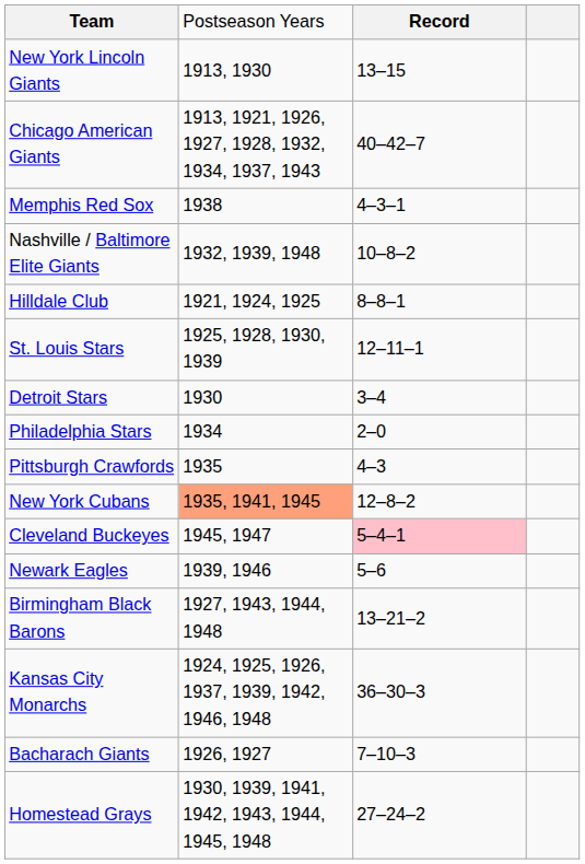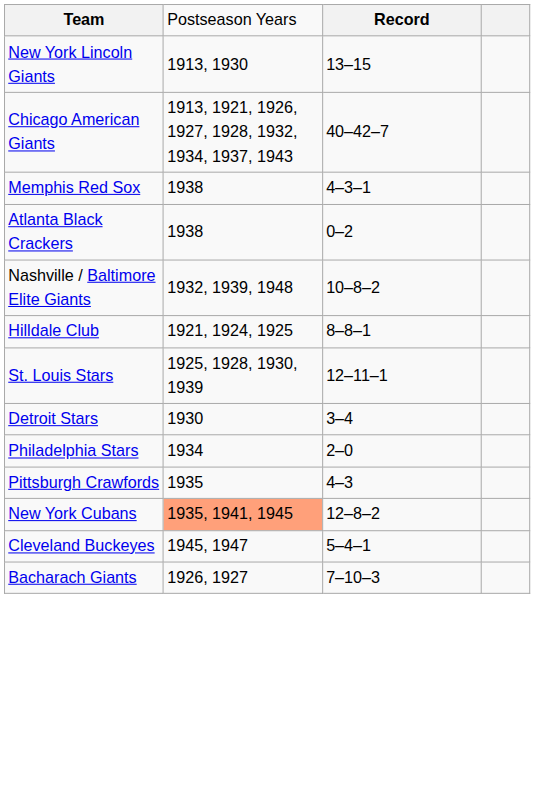+ row: Atlanta Black Crackers | 1938 | 0–2
Cleveland Buckeyes | column 3: pink background -> no background
- row: Newark Eagles | 1939, 1946 | 5–6
- row: Birmingham Black Barons | 1927, 1943, 1944, 1948 | 13–21–2
- row: Kansas City Monarchs | 1924, 1925, 1926, 1937, 1939, 1942, 1946, 1948 | 36–30–3
- row: Homestead Grays | 1930, 1939, 1941, 1942, 1943, 1944, 1945, 1948 | 27–24–2
